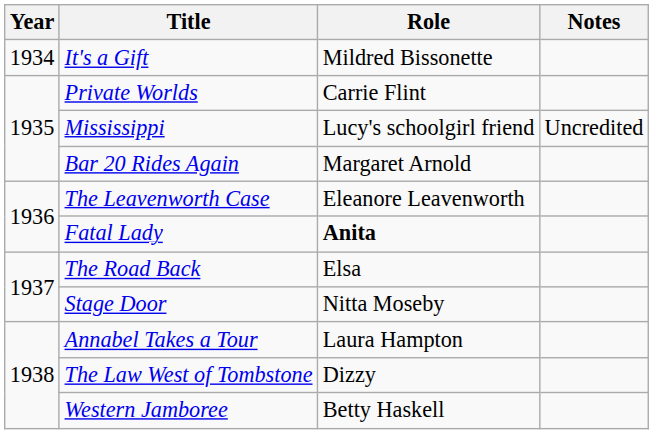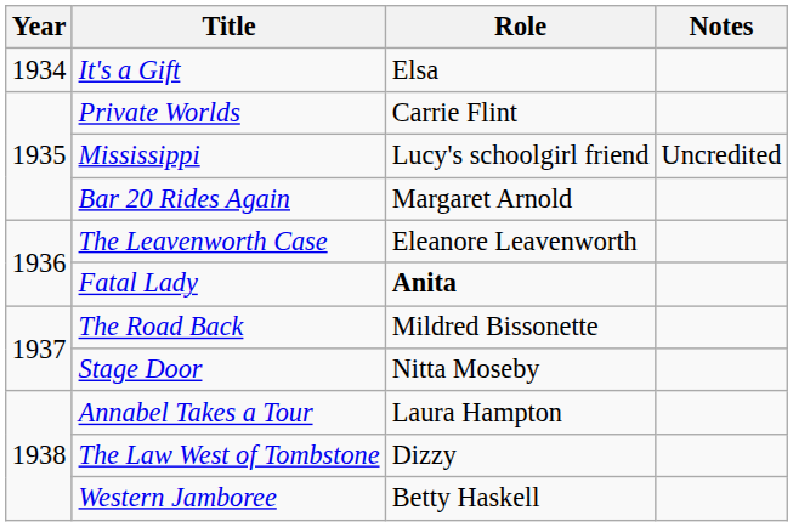It's a Gift | Role: Mildred Bissonette -> Elsa
The Road Back | Role: Elsa -> Mildred Bissonette
